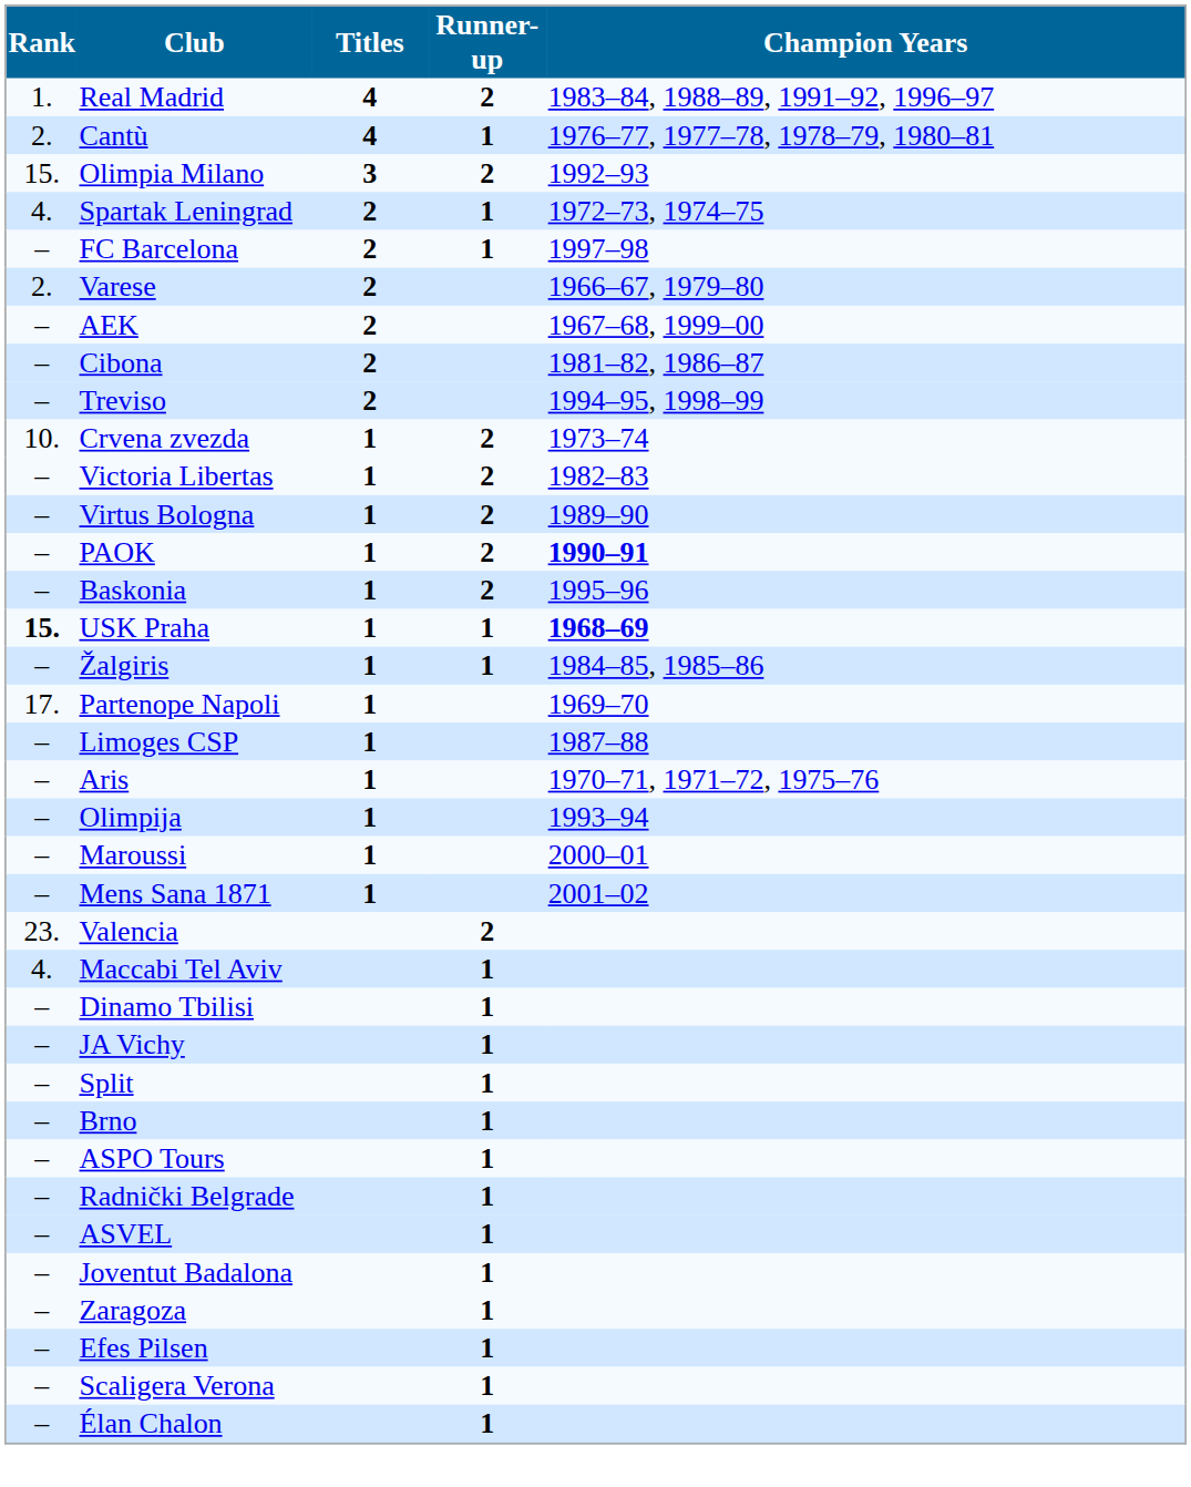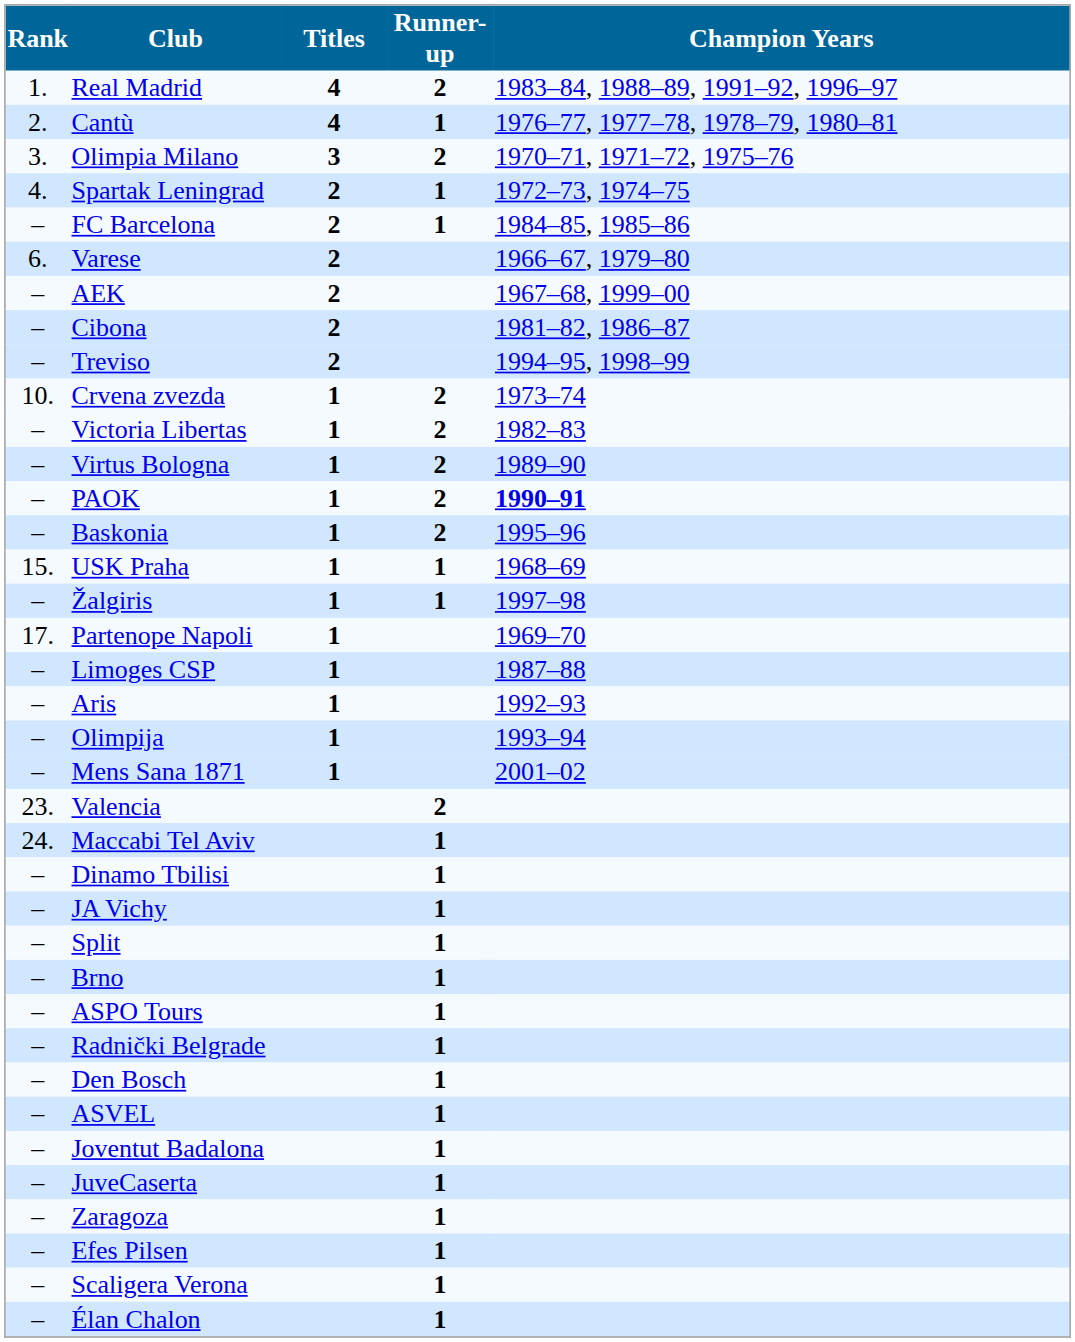Olimpia Milano | Rank: 15. -> 3.
Olimpia Milano | Champion Years: 1992–93 -> 1970–71, 1971–72, 1975–76
FC Barcelona | Champion Years: 1997–98 -> 1984–85, 1985–86
Varese | Rank: 2. -> 6.
USK Praha | Rank: bold -> normal
USK Praha | Champion Years: bold -> normal
Žalgiris | Champion Years: 1984–85, 1985–86 -> 1997–98
Aris | Champion Years: 1970–71, 1971–72, 1975–76 -> 1992–93
- row: – | Maroussi | 1 | 2000–01
Maccabi Tel Aviv | Rank: 4. -> 24.
+ row: – | Den Bosch | 1
+ row: – | JuveCaserta | 1
